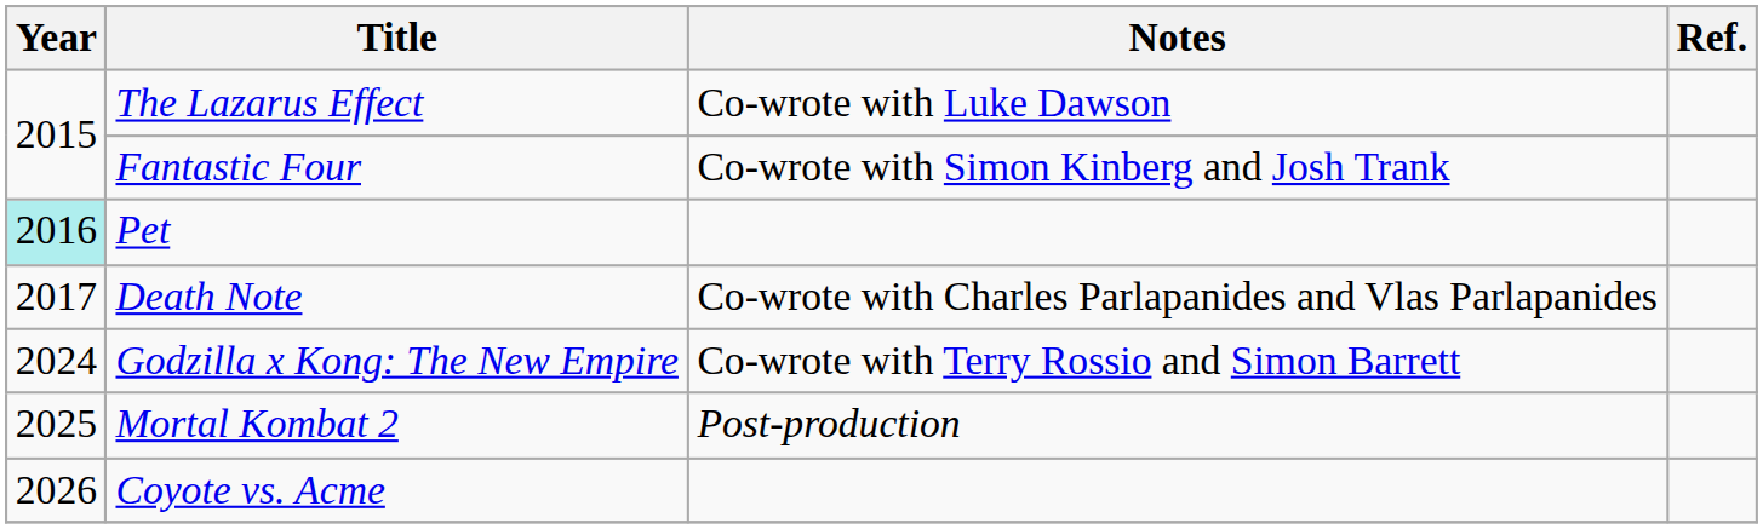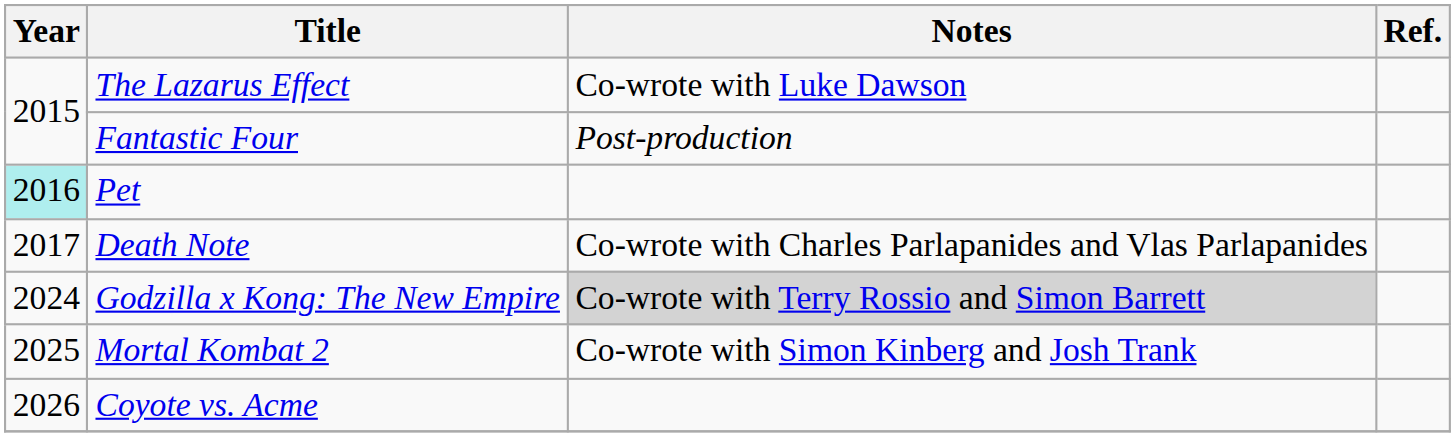Fantastic Four | Notes: Co-wrote with Simon Kinberg and Josh Trank -> Post-production
Godzilla x Kong: The New Empire | Notes: no background -> lightgrey background
Mortal Kombat 2 | Notes: Post-production -> Co-wrote with Simon Kinberg and Josh Trank
